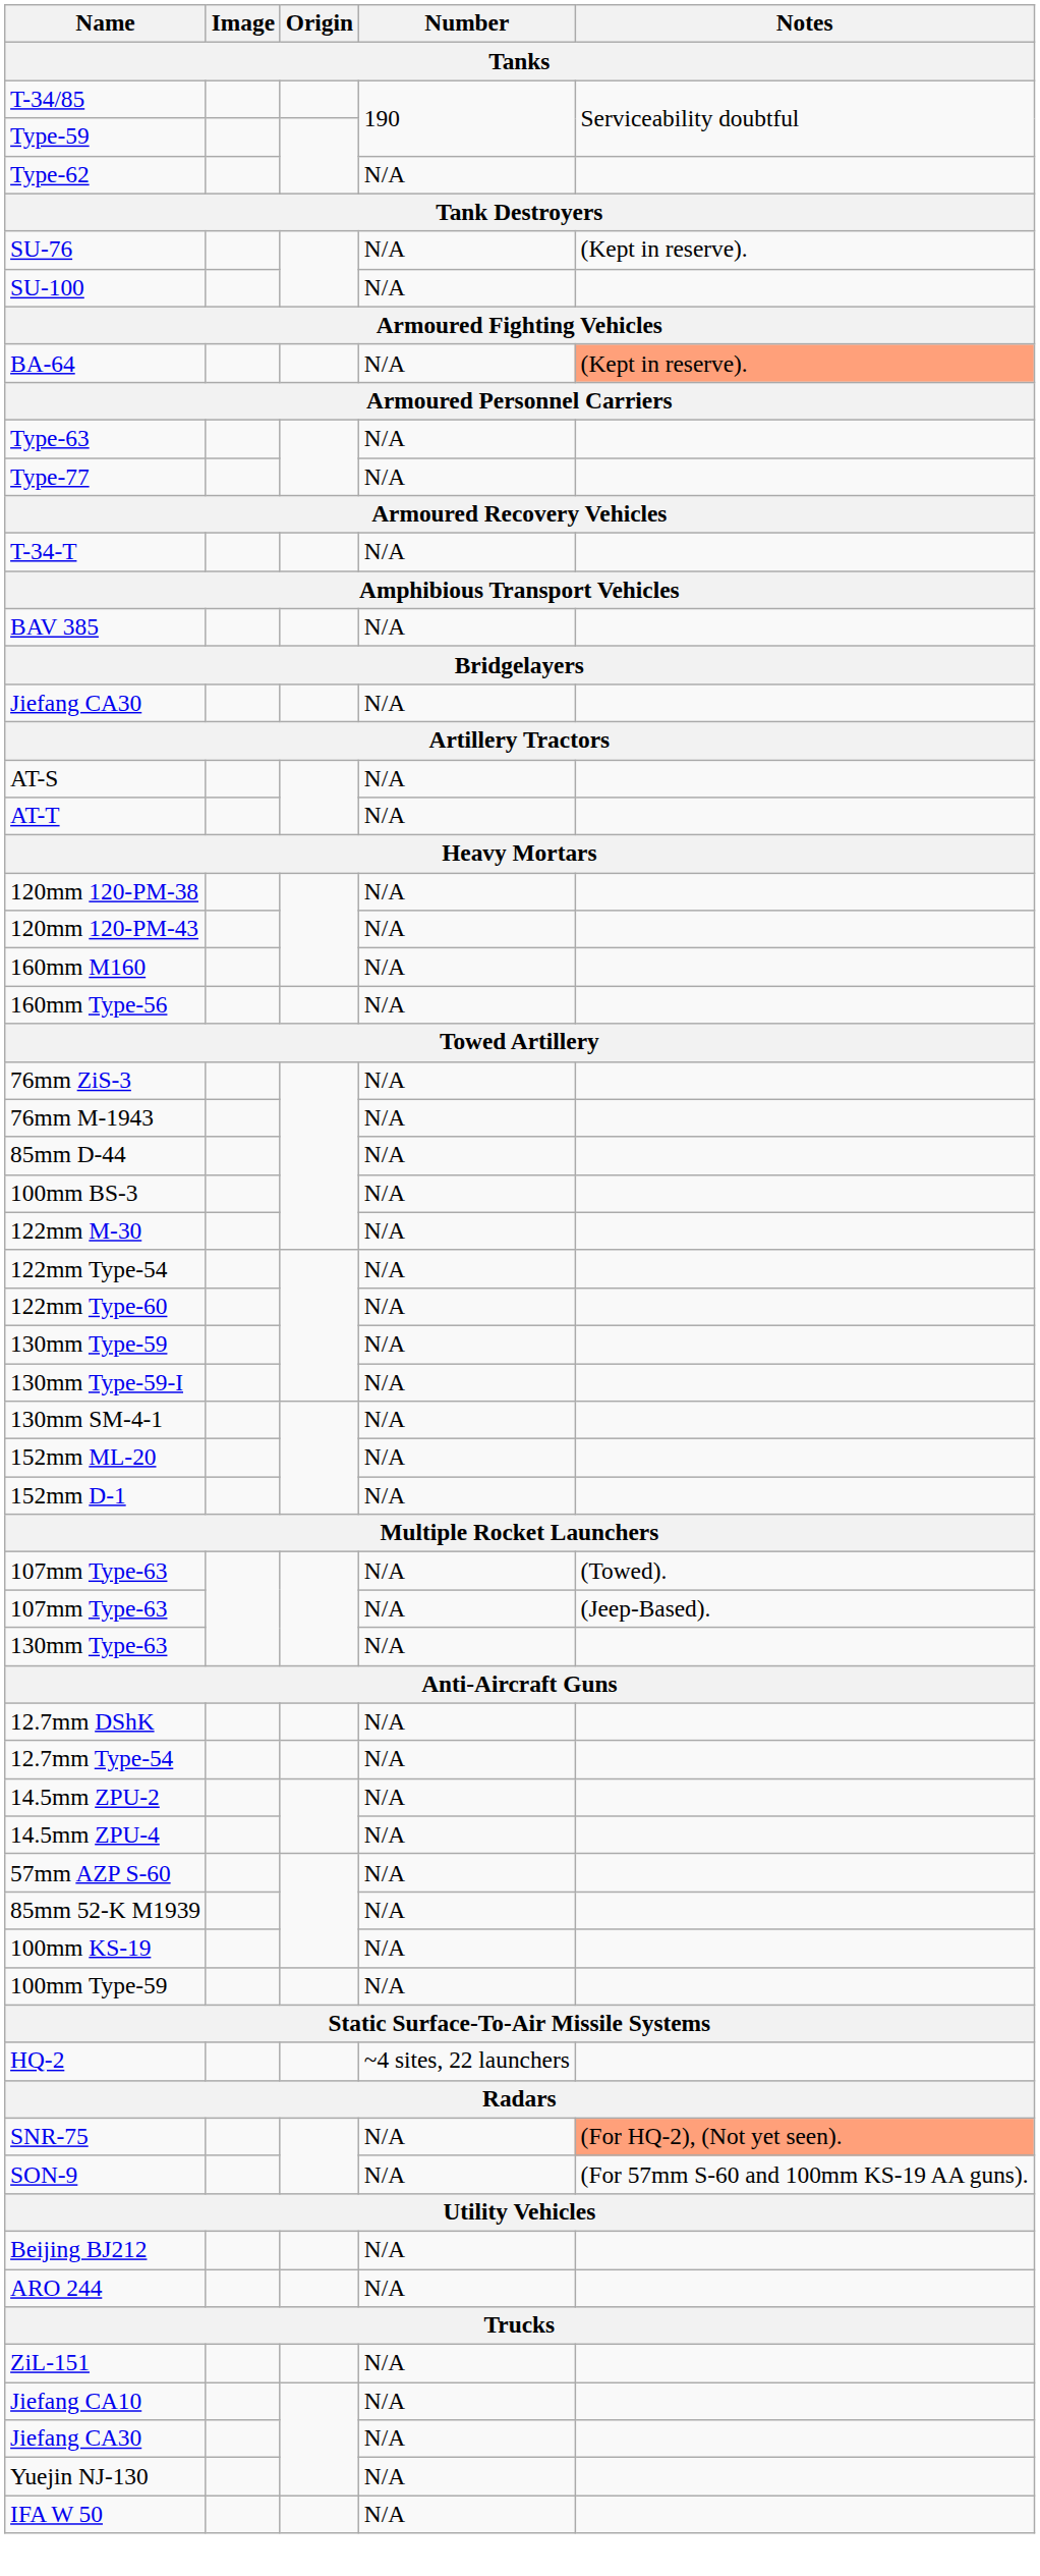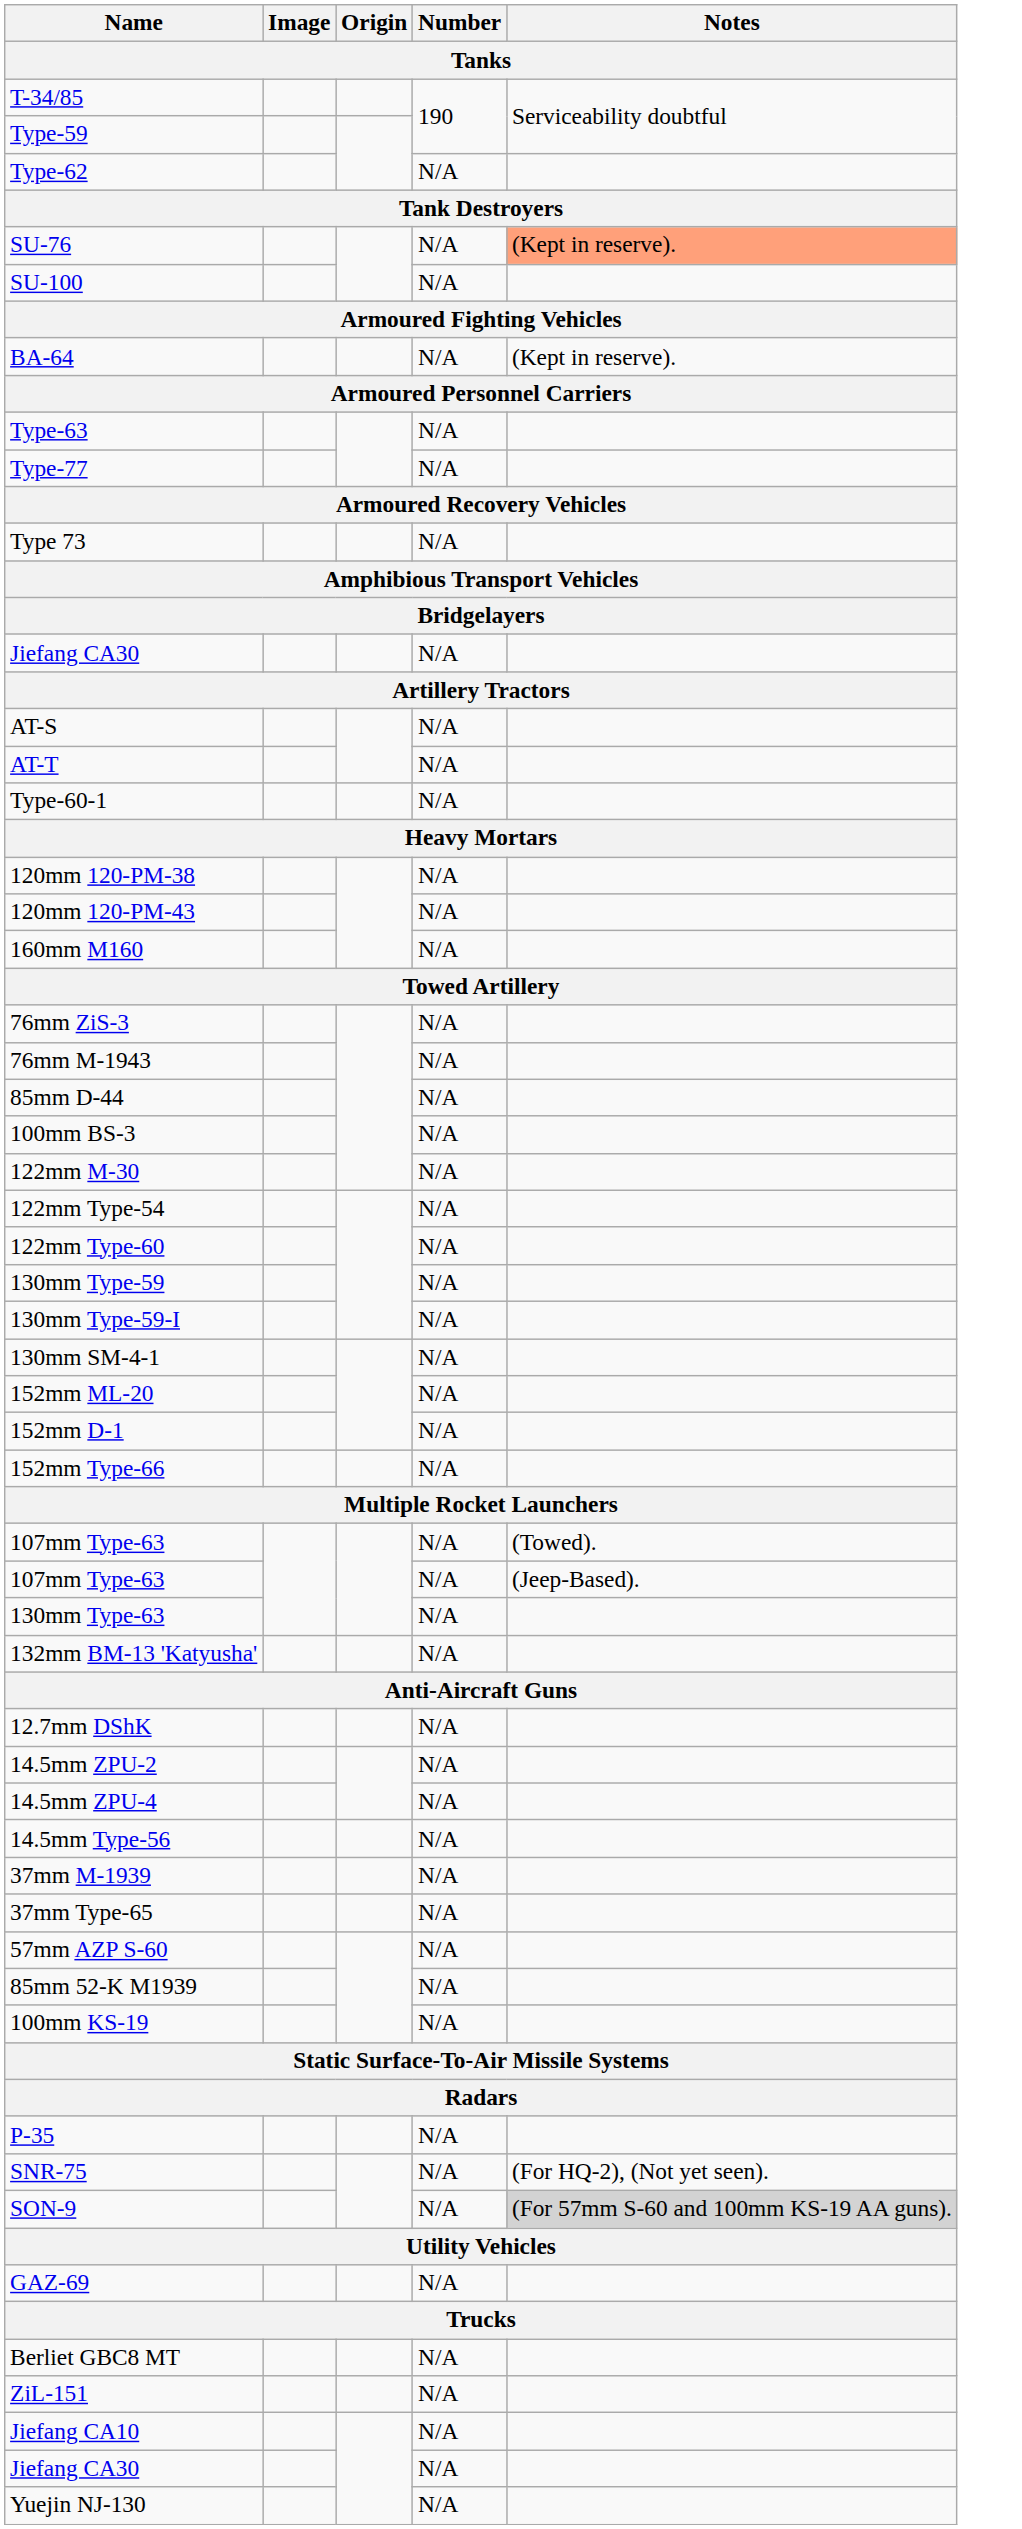SU-76 | Notes: no background -> lightsalmon background
BA-64 | Notes: lightsalmon background -> no background
- row: T-34-T | N/A
+ row: Type 73 | N/A
- row: BAV 385 | N/A
+ row: Type-60-1 | N/A
- row: 160mm Type-56 | N/A
+ row: 152mm Type-66 | N/A
+ row: 132mm BM-13 'Katyusha' | N/A
- row: 12.7mm Type-54 | N/A
+ row: 14.5mm Type-56 | N/A
+ row: 37mm M-1939 | N/A
+ row: 37mm Type-65 | N/A
- row: 100mm Type-59 | N/A
- row: HQ-2 | ~4 sites, 22 launchers
+ row: P-35 | N/A
SNR-75 | Notes: lightsalmon background -> no background
SON-9 | Notes: no background -> lightgrey background
+ row: GAZ-69 | N/A
- row: Beijing BJ212 | N/A
- row: ARO 244 | N/A
+ row: Berliet GBC8 MT | N/A
- row: IFA W 50 | N/A
